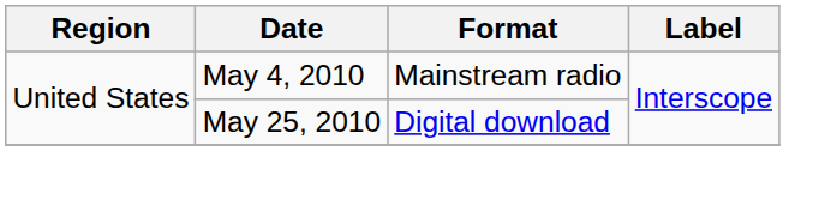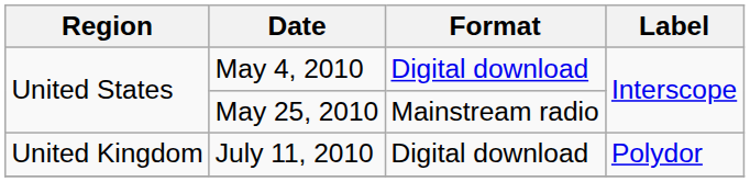May 4, 2010 | Format: Mainstream radio -> Digital download
May 25, 2010 | Format: Digital download -> Mainstream radio
+ row: United Kingdom | July 11, 2010 | Digital download | Polydor
